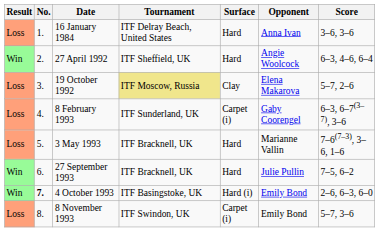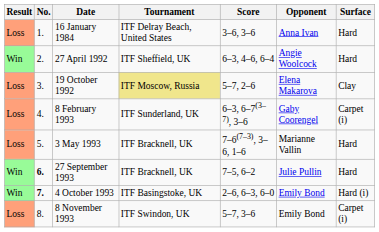columns swapped: Surface <-> Score
27 September 1993 | No.: normal -> bold
